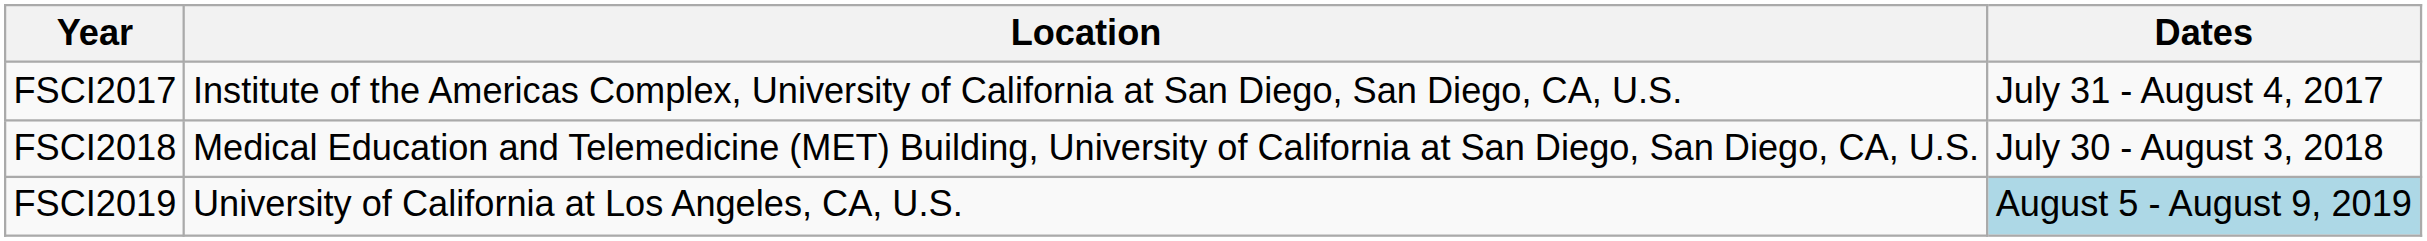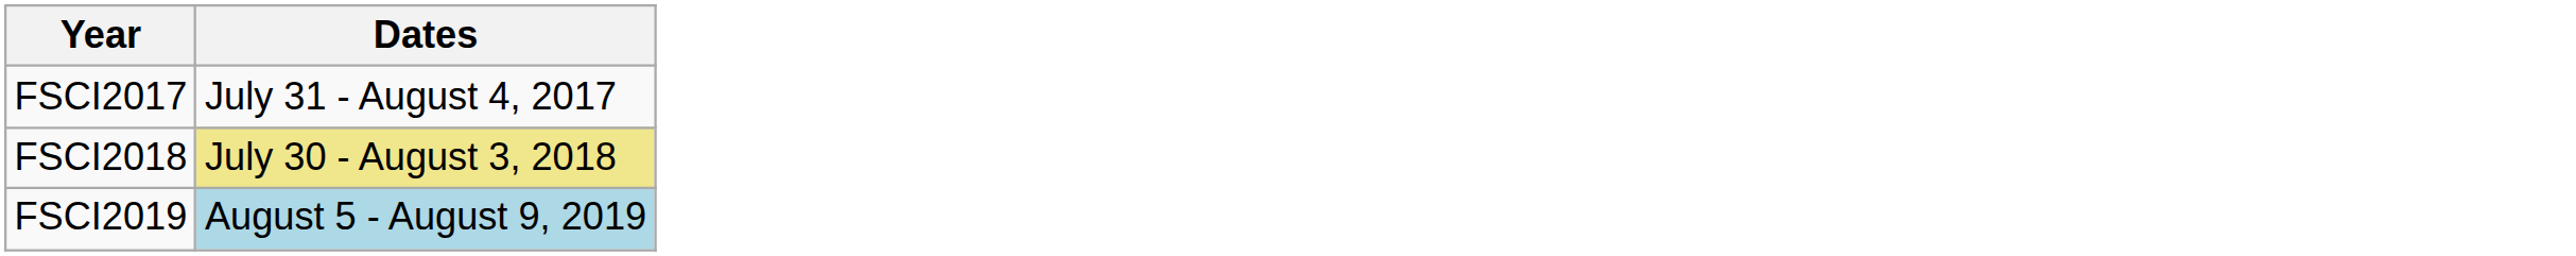- column: Location | Institute of the Americas Complex, University of California at San Diego, San Diego, CA, U.S. | Medical Education and Telemedicine (MET) Building, University of California at San Diego, San Diego, CA, U.S. | University of California at Los Angeles, CA, U.S.
FSCI2018 | Dates: no background -> khaki background
